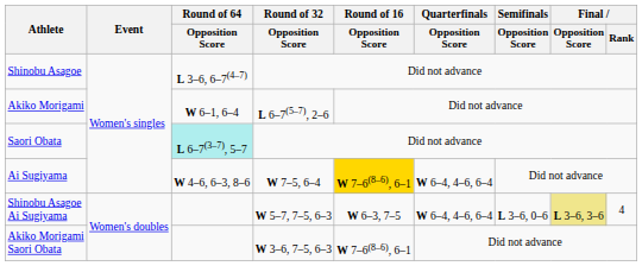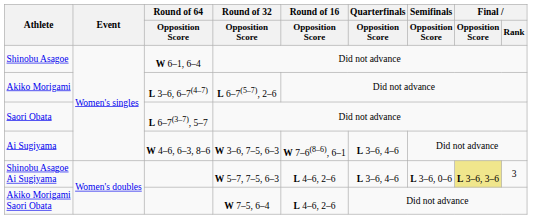Shinobu Asagoe | Round of 64 / Opposition Score: L 3–6, 6–7(4–7) -> W 6–1, 6–4
Akiko Morigami | Round of 64 / Opposition Score: W 6–1, 6–4 -> L 3–6, 6–7(4–7)
Saori Obata | Round of 64 / Opposition Score: paleturquoise background -> no background
Ai Sugiyama | Round of 32 / Opposition Score: W 7–5, 6–4 -> W 3–6, 7–5, 6–3
Ai Sugiyama | Round of 16 / Opposition Score: gold background -> no background
Ai Sugiyama | Quarterfinals / Opposition Score: W 6–4, 4–6, 6–4 -> L 3–6, 4–6
Shinobu Asagoe Ai Sugiyama | Round of 16 / Opposition Score: W 6–3, 7–5 -> L 4–6, 2–6
Shinobu Asagoe Ai Sugiyama | Quarterfinals / Opposition Score: W 6–4, 4–6, 6–4 -> L 3–6, 4–6
Shinobu Asagoe Ai Sugiyama | Final / Rank: 4 -> 3
Akiko Morigami Saori Obata | Round of 32 / Opposition Score: W 3–6, 7–5, 6–3 -> W 7–5, 6–4
Akiko Morigami Saori Obata | Round of 16 / Opposition Score: W 7–6(8–6), 6–1 -> L 4–6, 2–6
